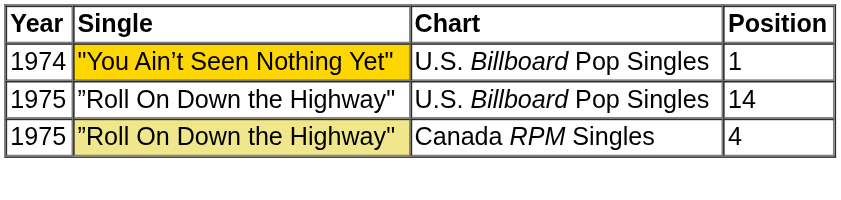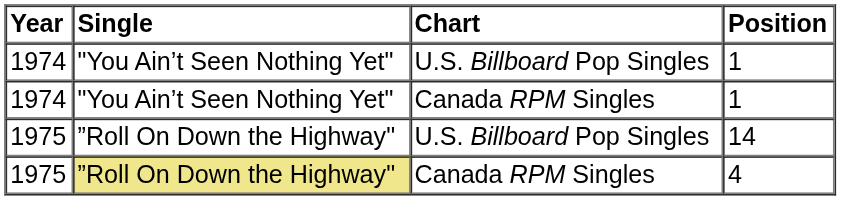U.S. Billboard Pop Singles / 1 | Single: gold background -> no background
+ row: 1974 | "You Ain’t Seen Nothing Yet" | Canada RPM Singles | 1
